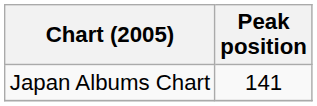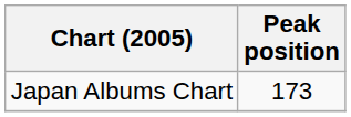Japan Albums Chart | Peak position: 141 -> 173
